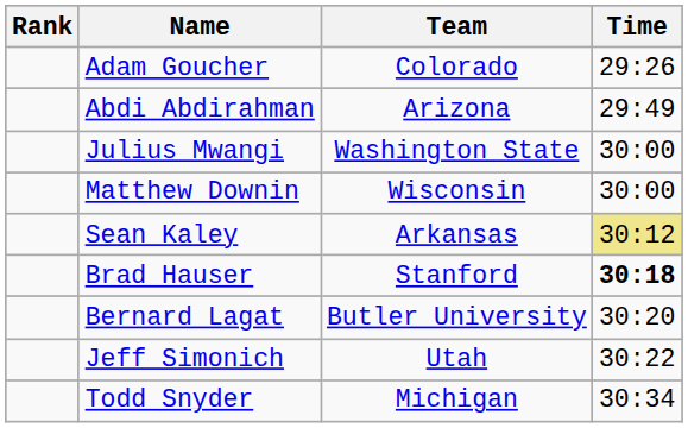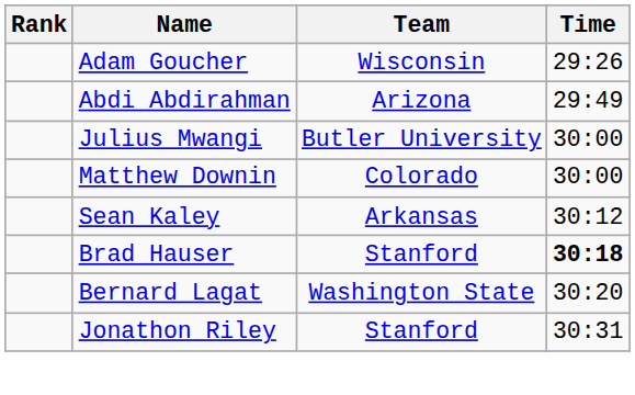Adam Goucher | Team: Colorado -> Wisconsin
Julius Mwangi | Team: Washington State -> Butler University
Matthew Downin | Team: Wisconsin -> Colorado
Sean Kaley | Time: khaki background -> no background
Bernard Lagat | Team: Butler University -> Washington State
- row: Jeff Simonich | Utah | 30:22
+ row: Jonathon Riley | Stanford | 30:31
- row: Todd Snyder | Michigan | 30:34
